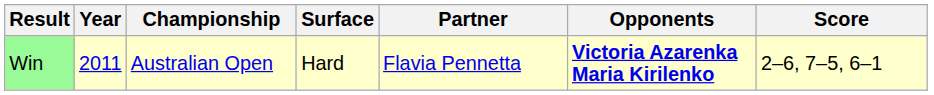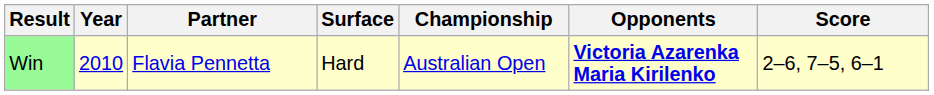columns swapped: Championship <-> Partner
Win | Year: 2011 -> 2010
